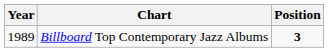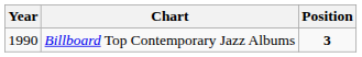Billboard Top Contemporary Jazz Albums | Year: 1989 -> 1990
